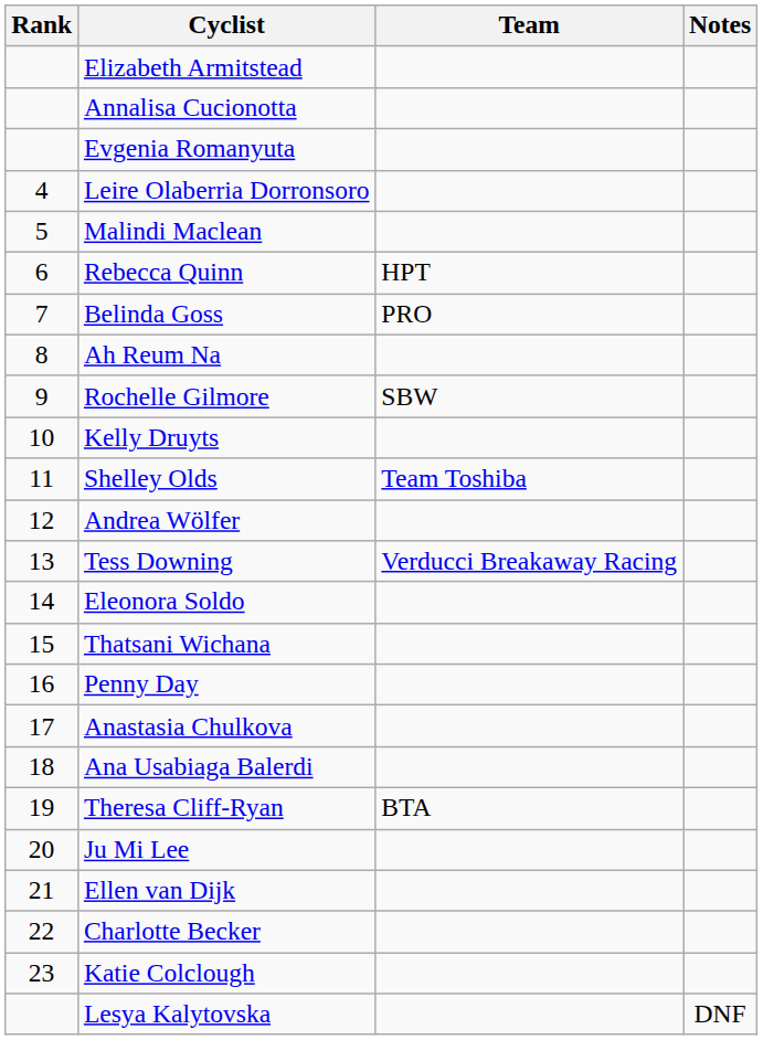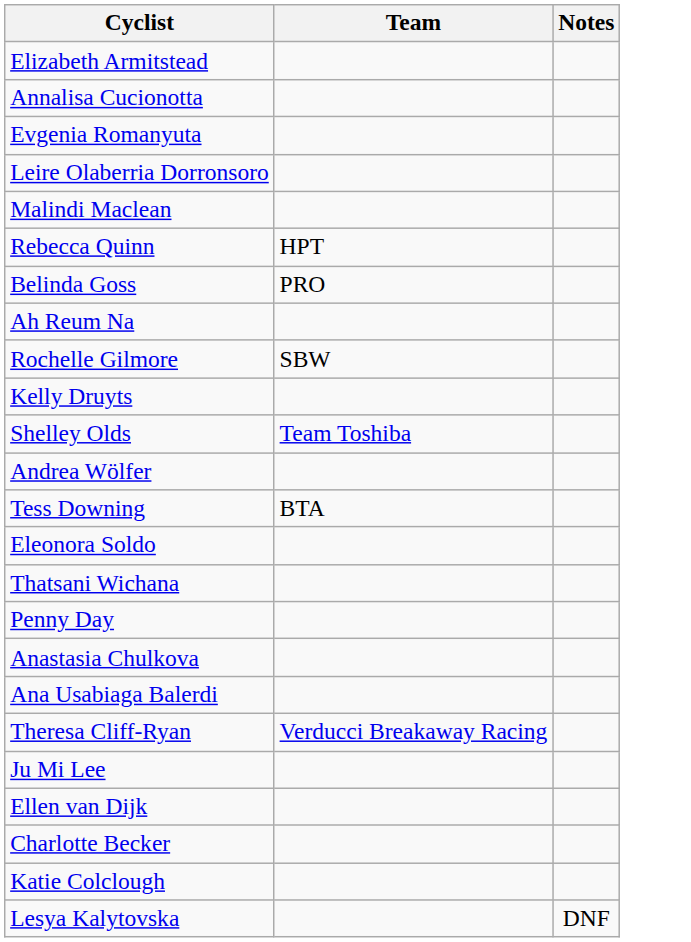- column: Rank | 4 | 5 | 6 | 7 | 8 | 9 | 10 | 11 | 12 | 13 | 14 | 15 | 16 | 17 | 18 | 19 | 20 | 21 | 22 | 23
Tess Downing | Team: Verducci Breakaway Racing -> BTA
Theresa Cliff-Ryan | Team: BTA -> Verducci Breakaway Racing
